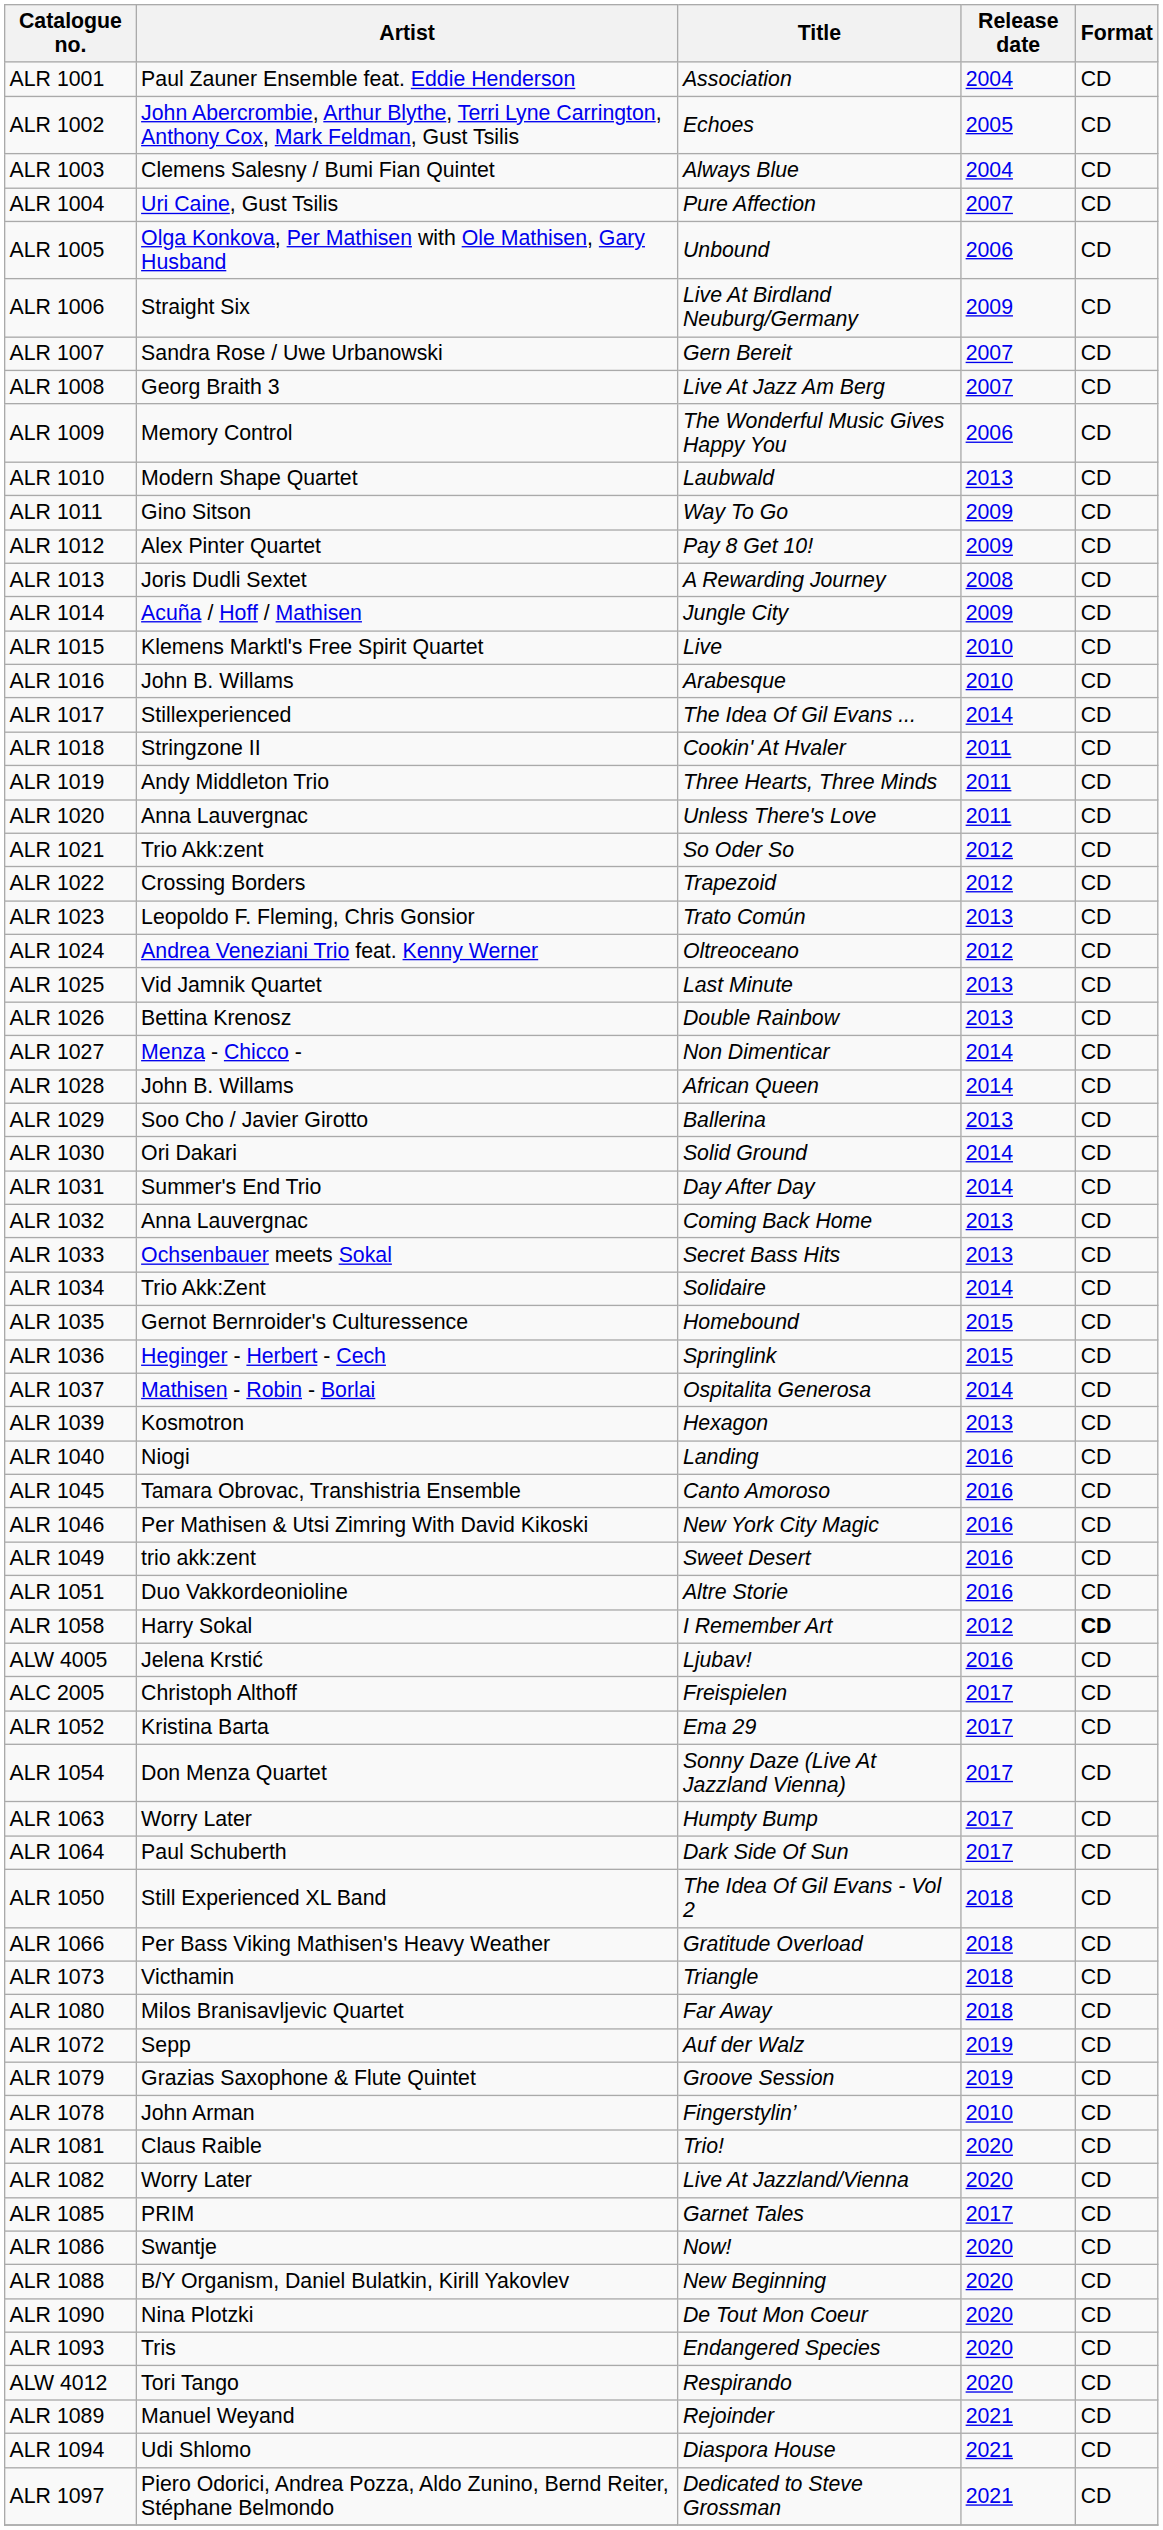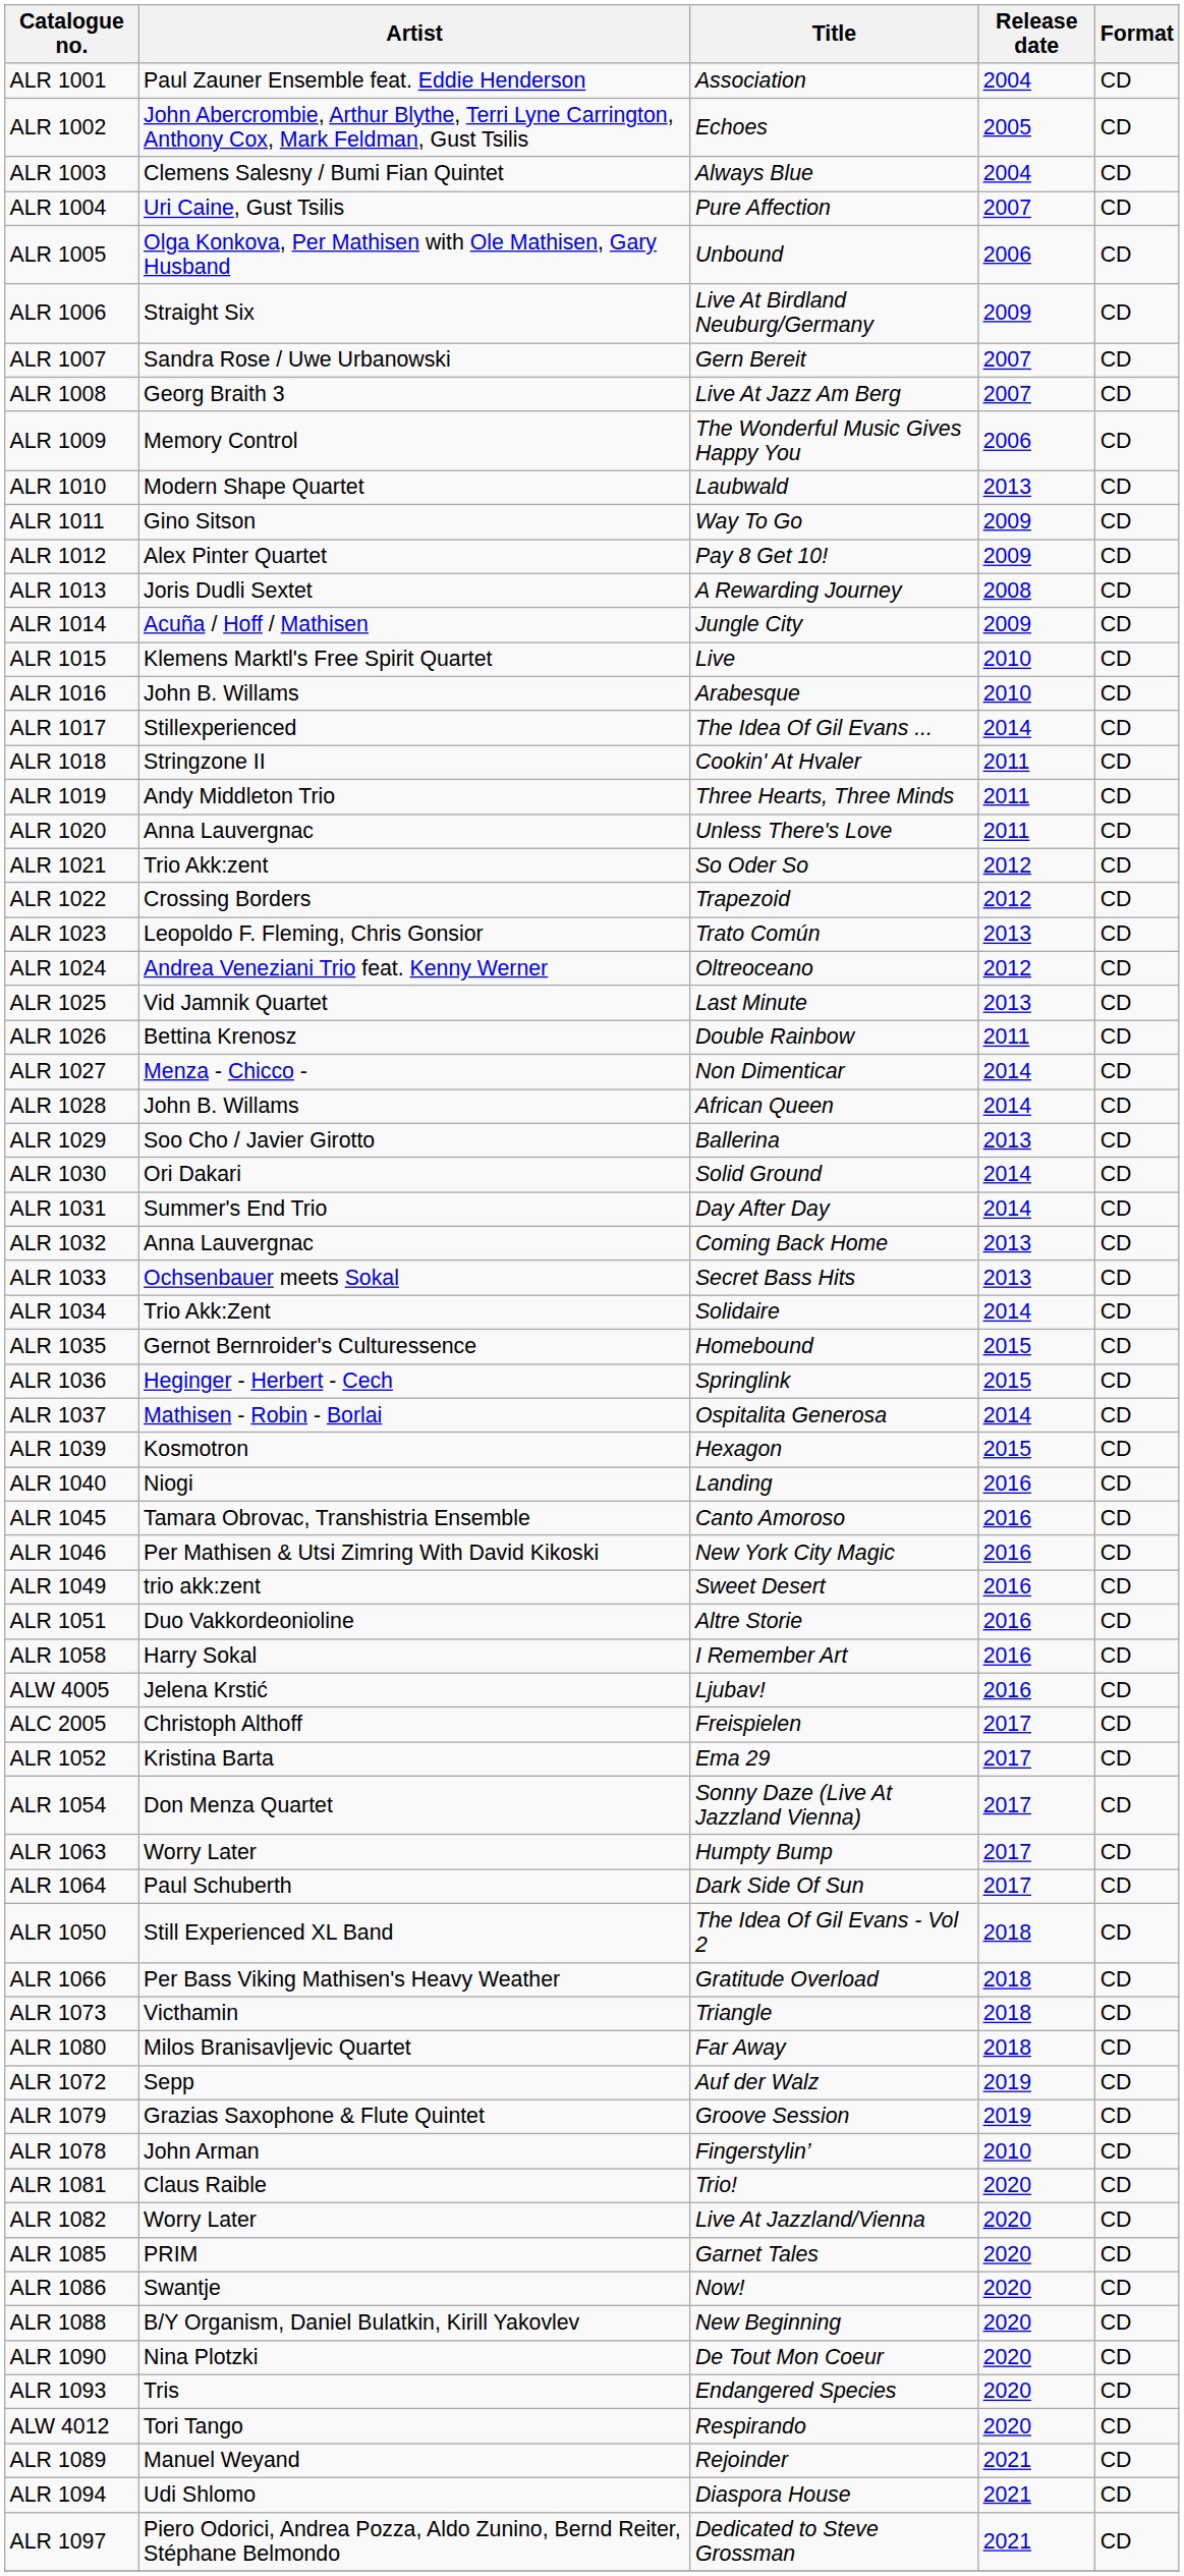ALR 1026 | Release date: 2013 -> 2011
ALR 1039 | Release date: 2013 -> 2015
ALR 1058 | Release date: 2012 -> 2016
ALR 1058 | Format: bold -> normal
ALR 1085 | Release date: 2017 -> 2020
